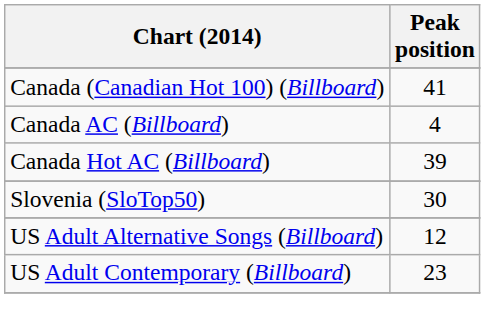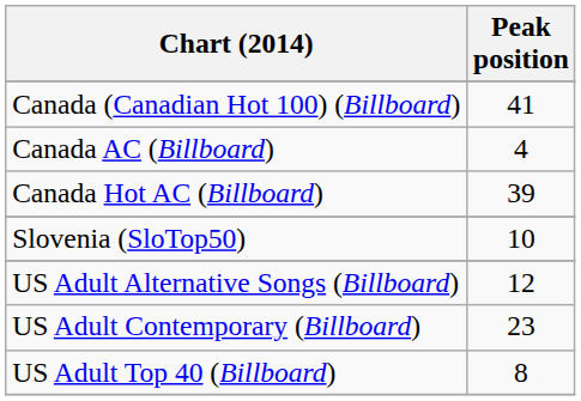Slovenia (SloTop50) | Peak position: 30 -> 10
+ row: US Adult Top 40 (Billboard) | 8
